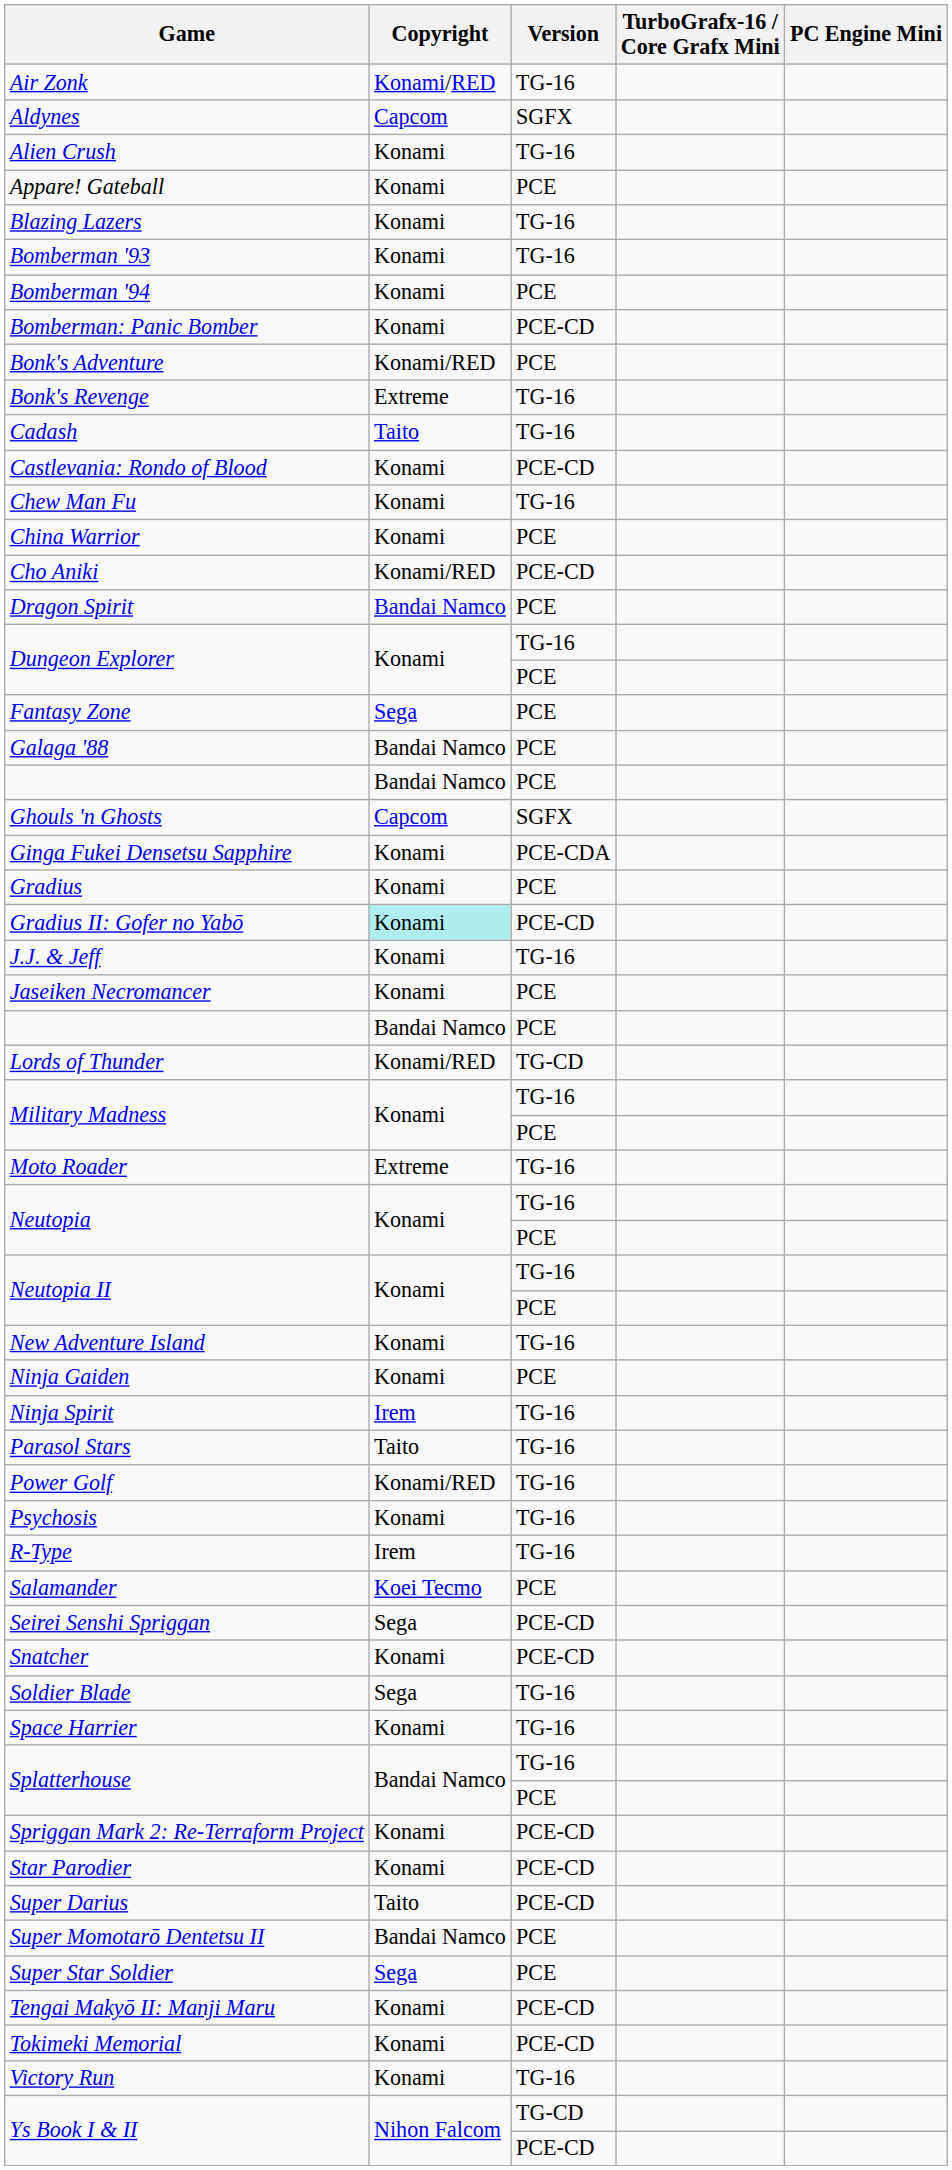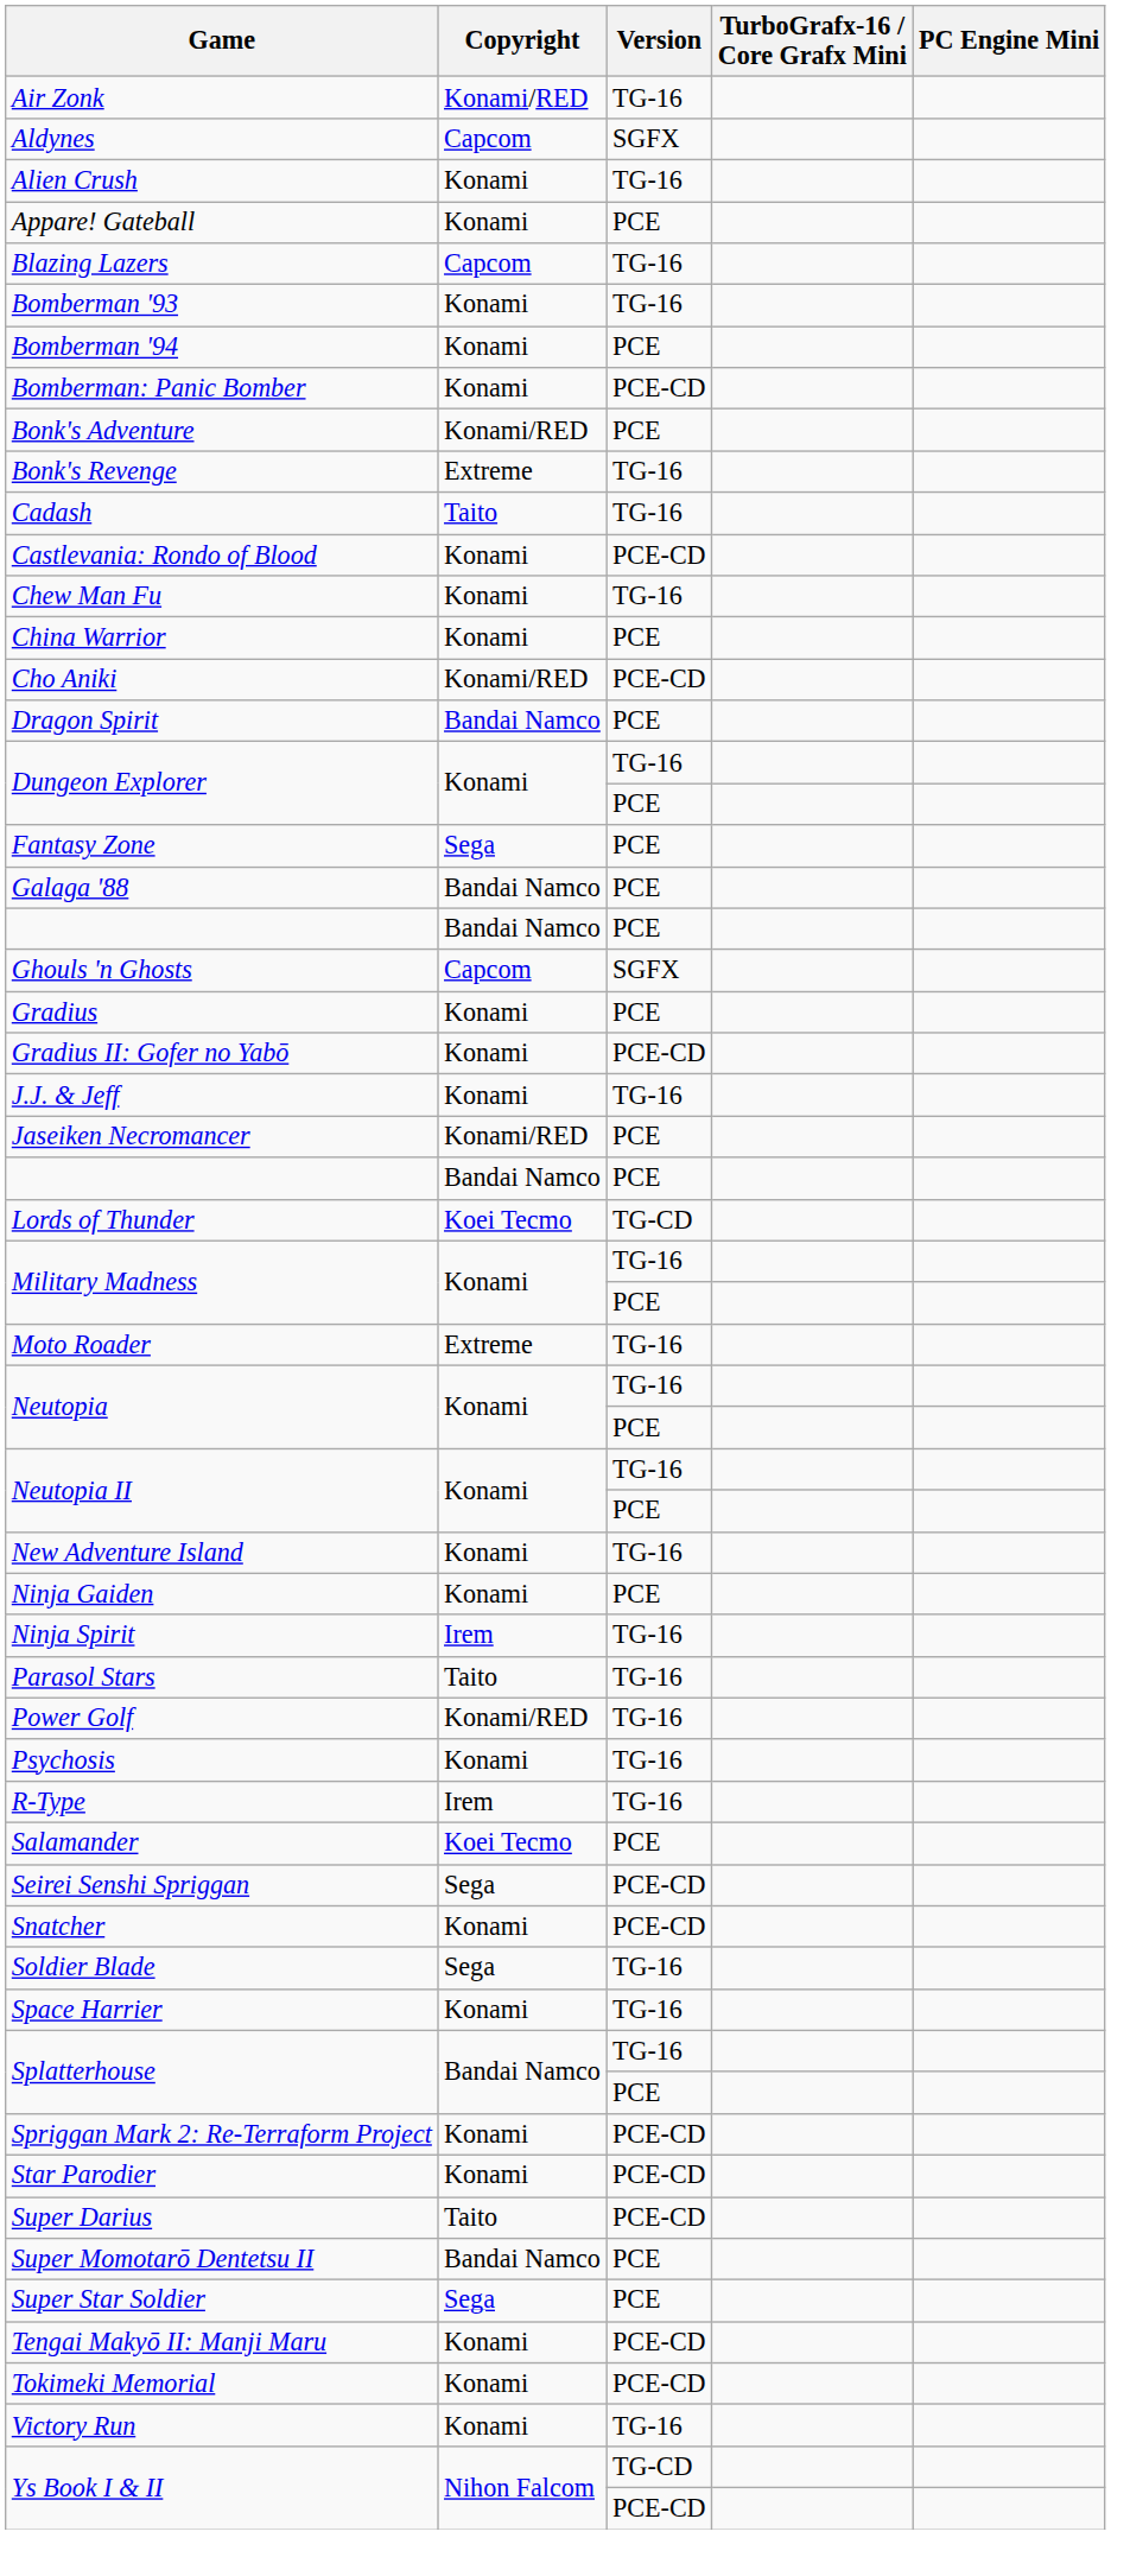Blazing Lazers | Copyright: Konami -> Capcom
- row: Ginga Fukei Densetsu Sapphire | Konami | PCE-CDA
Gradius II: Gofer no Yabō | Copyright: paleturquoise background -> no background
Jaseiken Necromancer | Copyright: Konami -> Konami/RED
Lords of Thunder | Copyright: Konami/RED -> Koei Tecmo
